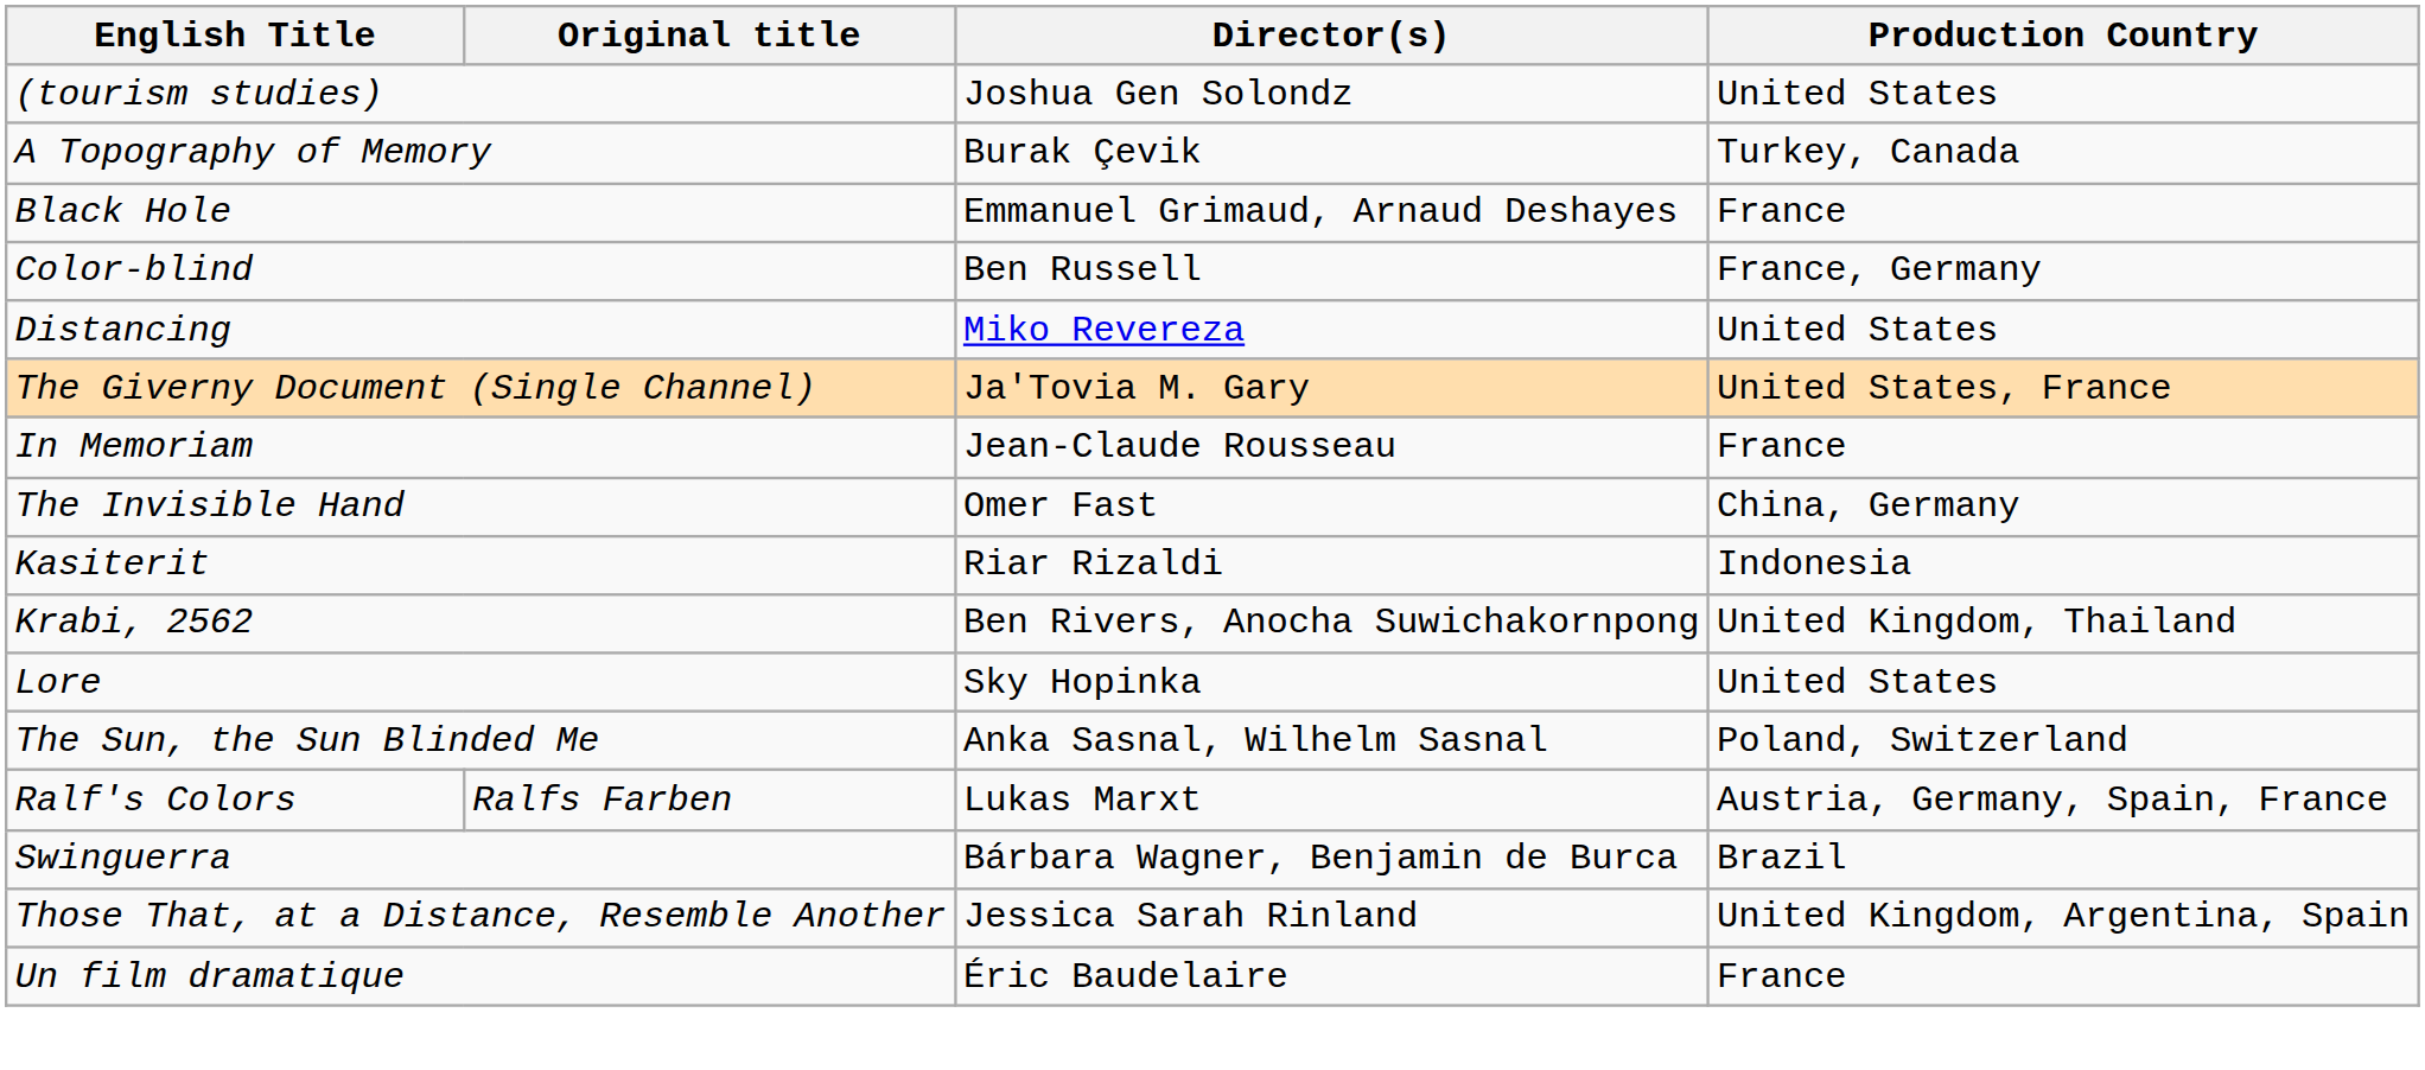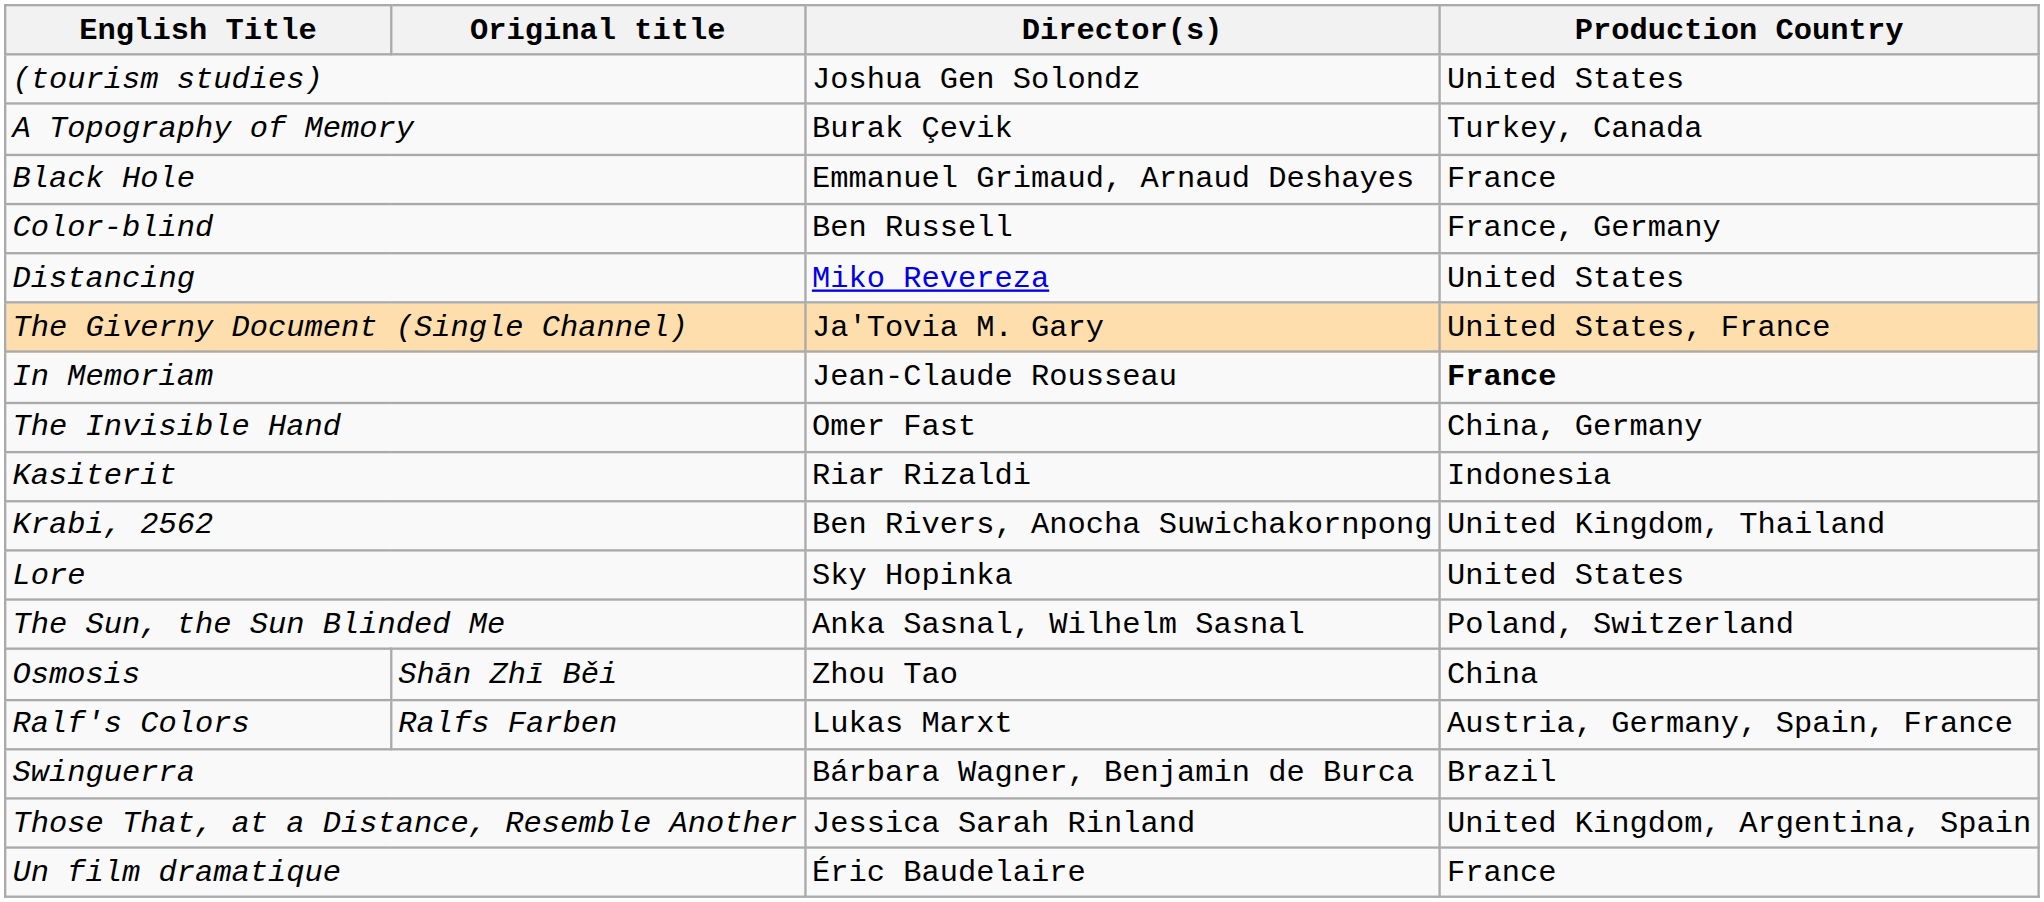In Memoriam | Production Country: normal -> bold
+ row: Osmosis | Shān Zhī Běi | Zhou Tao | China
